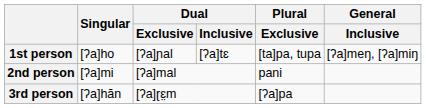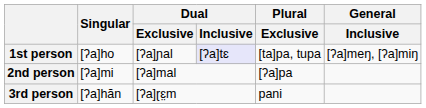1st person | Dual / Inclusive: no background -> lavender background
2nd person | Plural / Exclusive: pani -> [ʔa]pa
3rd person | Plural / Exclusive: [ʔa]pa -> pani
